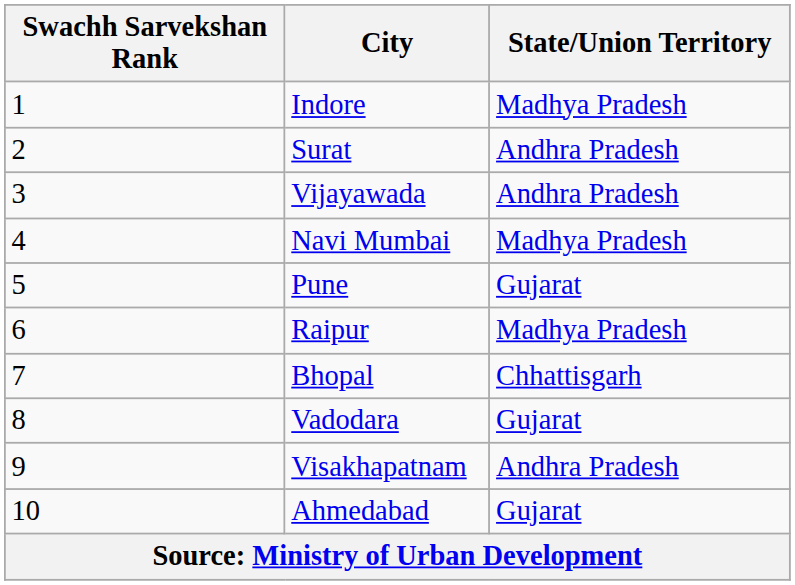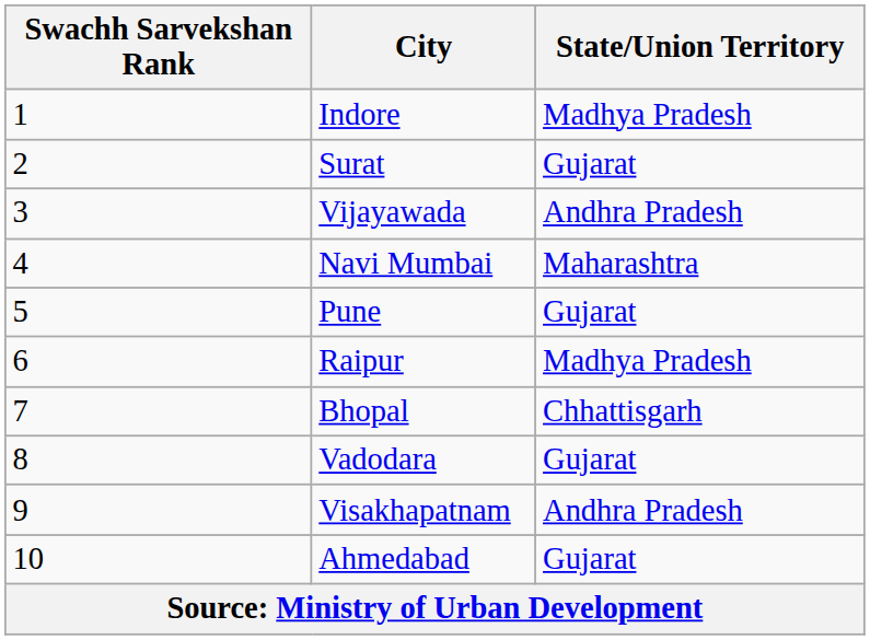Surat | State/Union Territory: Andhra Pradesh -> Gujarat
Navi Mumbai | State/Union Territory: Madhya Pradesh -> Maharashtra
